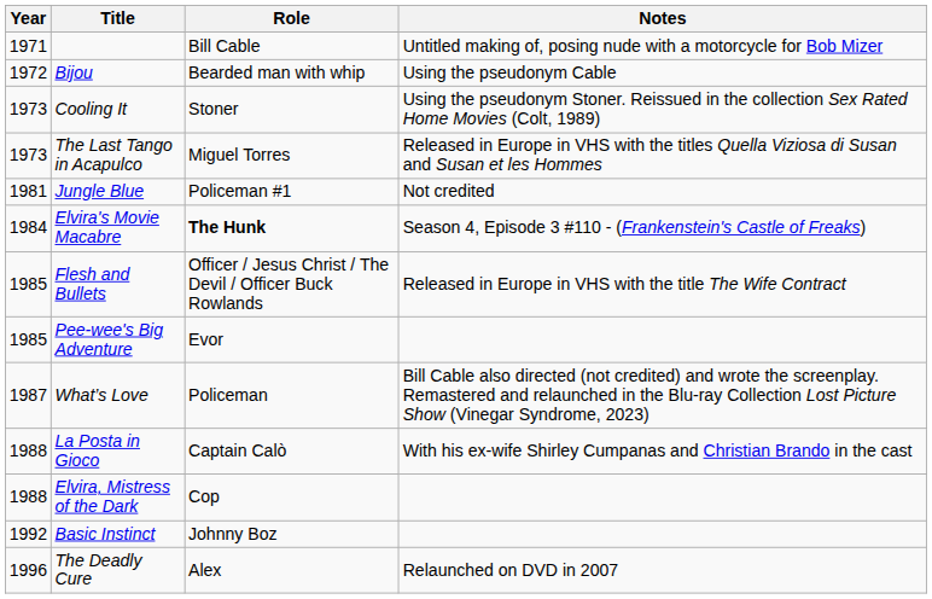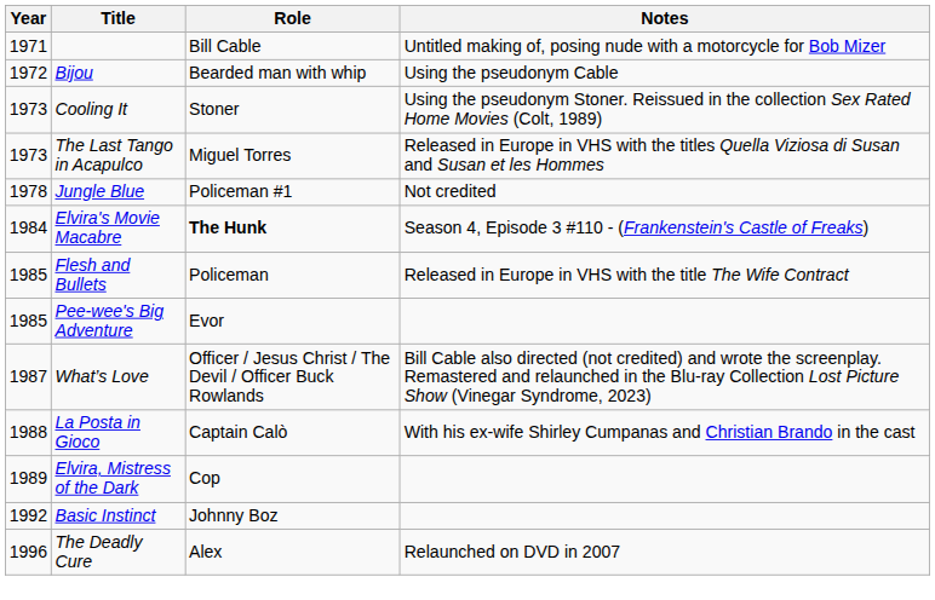Jungle Blue | Year: 1981 -> 1978
Flesh and Bullets | Role: Officer / Jesus Christ / The Devil / Officer Buck Rowlands -> Policeman
What’s Love | Role: Policeman -> Officer / Jesus Christ / The Devil / Officer Buck Rowlands
Elvira, Mistress of the Dark | Year: 1988 -> 1989
